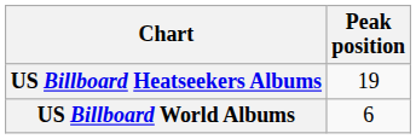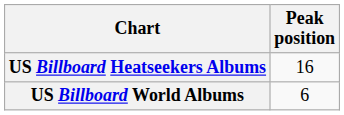US Billboard Heatseekers Albums | Peak position: 19 -> 16
